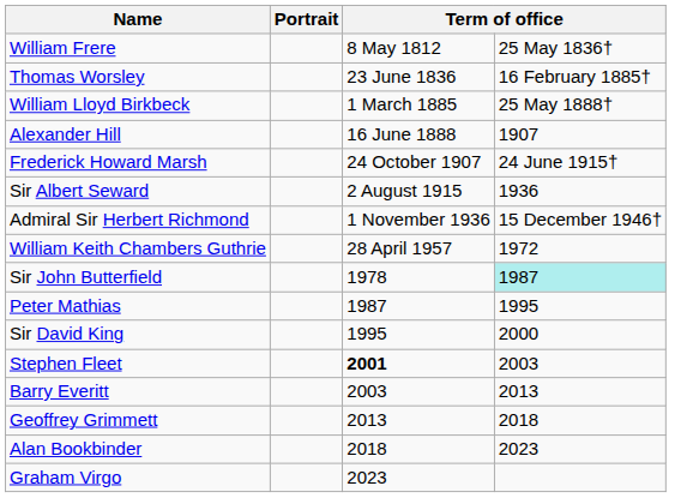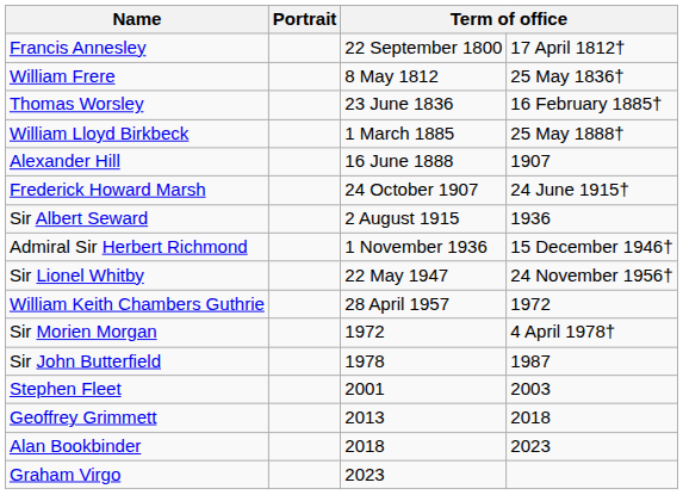+ row: Francis Annesley | 22 September 1800 | 17 April 1812†
+ row: Sir Lionel Whitby | 22 May 1947 | 24 November 1956†
+ row: Sir Morien Morgan | 1972 | 4 April 1978†
Sir John Butterfield | column 4: paleturquoise background -> no background
- row: Peter Mathias | 1987 | 1995
- row: Sir David King | 1995 | 2000
Stephen Fleet | column 3: bold -> normal
- row: Barry Everitt | 2003 | 2013
